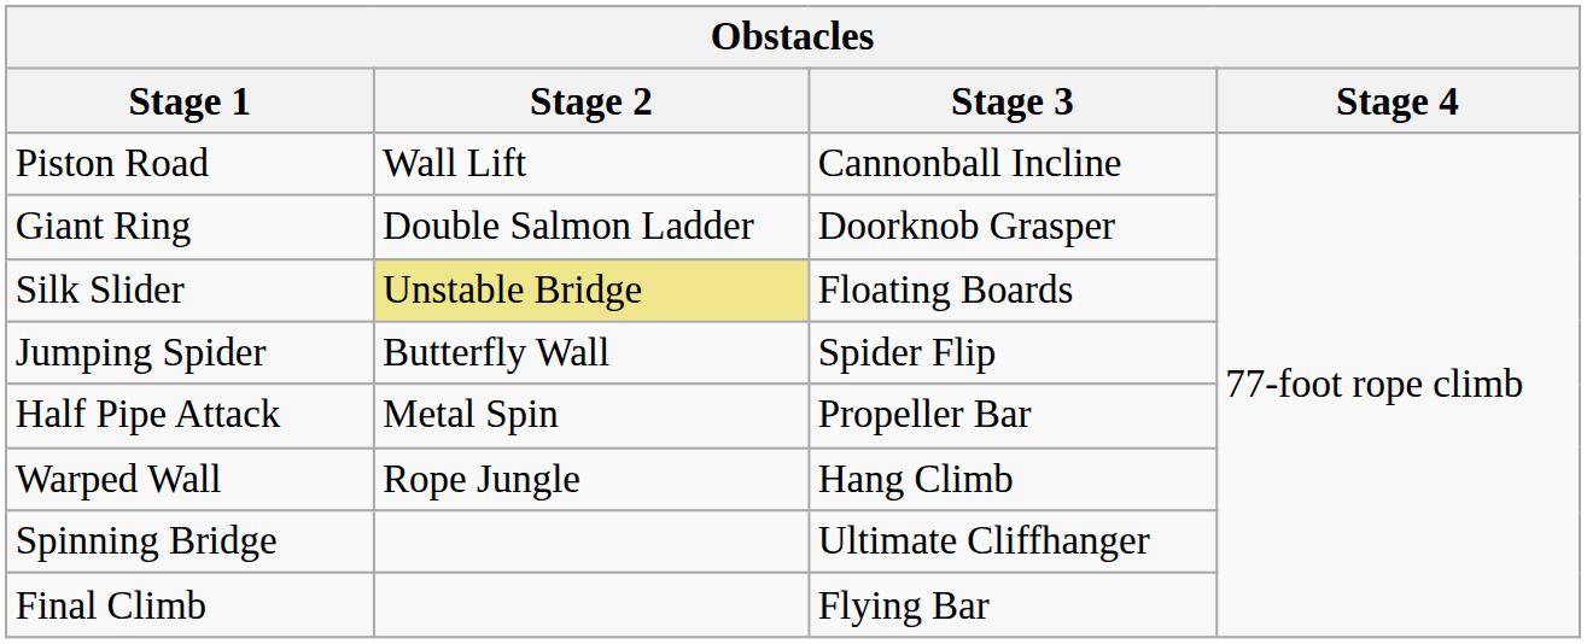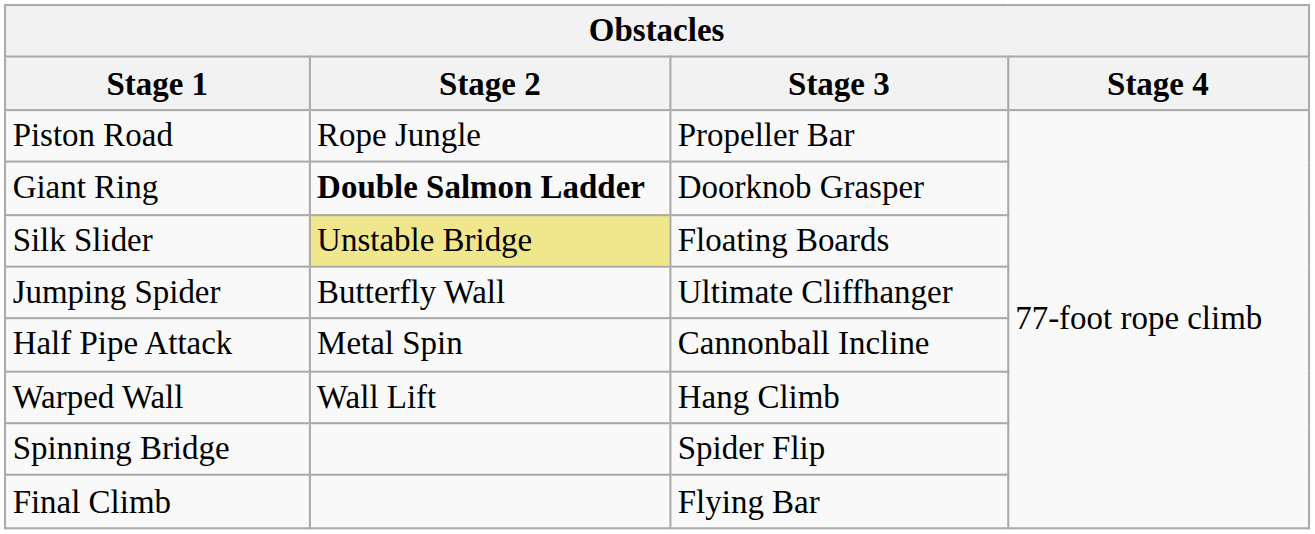Piston Road | Stage 2: Wall Lift -> Rope Jungle
Piston Road | Stage 3: Cannonball Incline -> Propeller Bar
Giant Ring | Stage 2: normal -> bold
Jumping Spider | Stage 3: Spider Flip -> Ultimate Cliffhanger
Half Pipe Attack | Stage 3: Propeller Bar -> Cannonball Incline
Warped Wall | Stage 2: Rope Jungle -> Wall Lift
Spinning Bridge | Stage 3: Ultimate Cliffhanger -> Spider Flip
